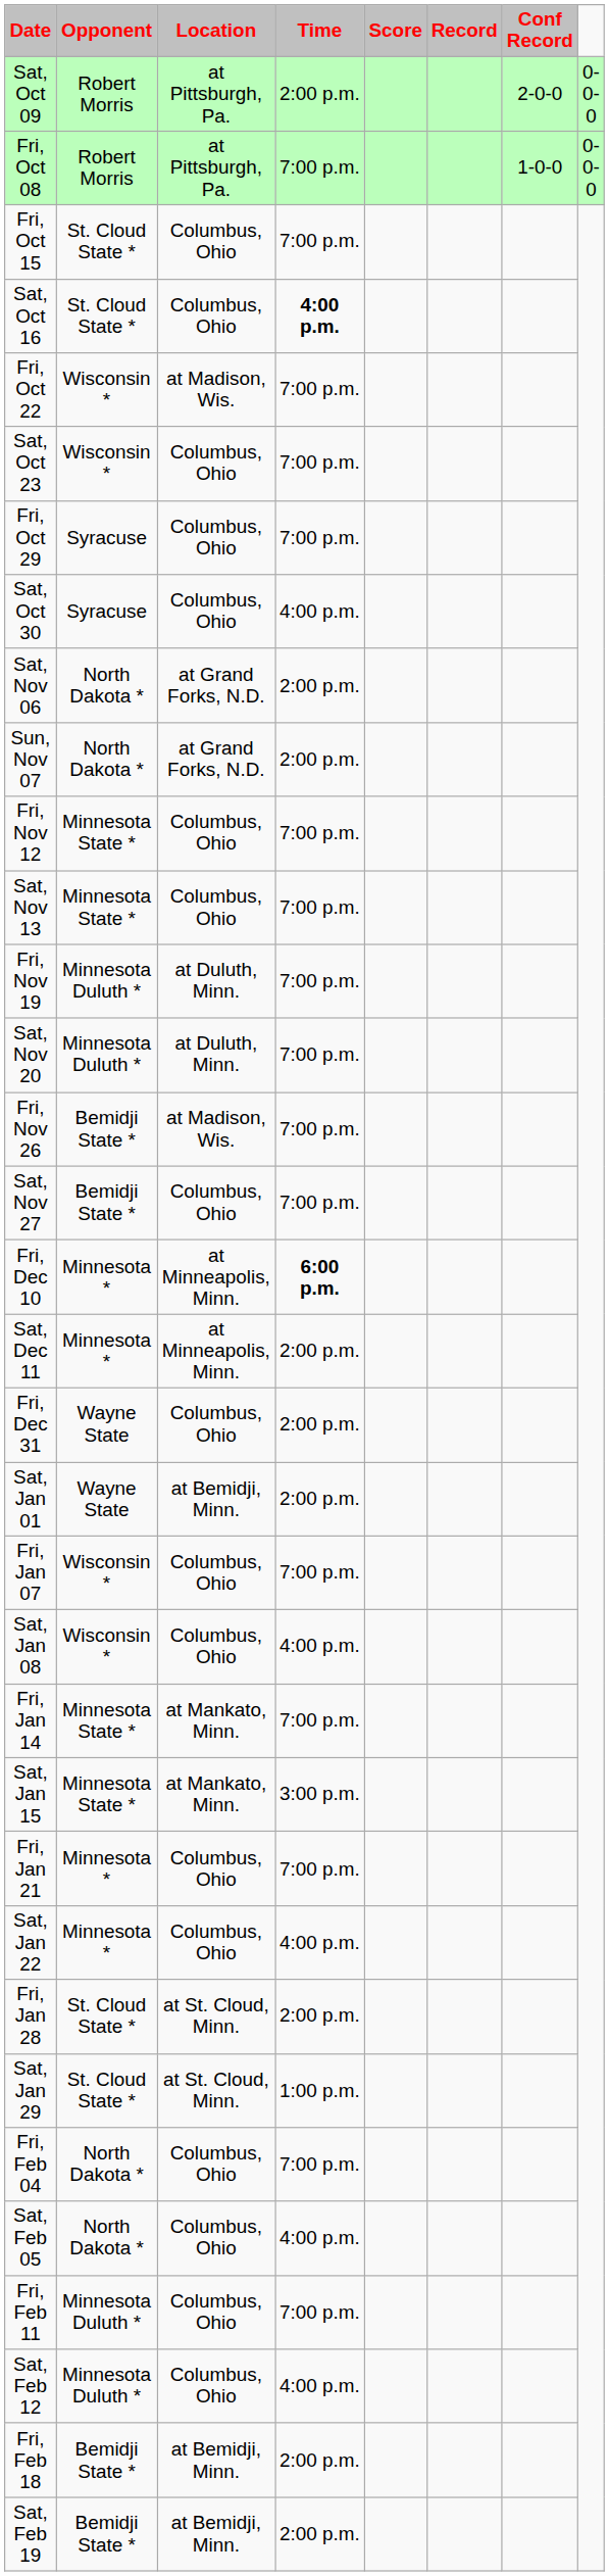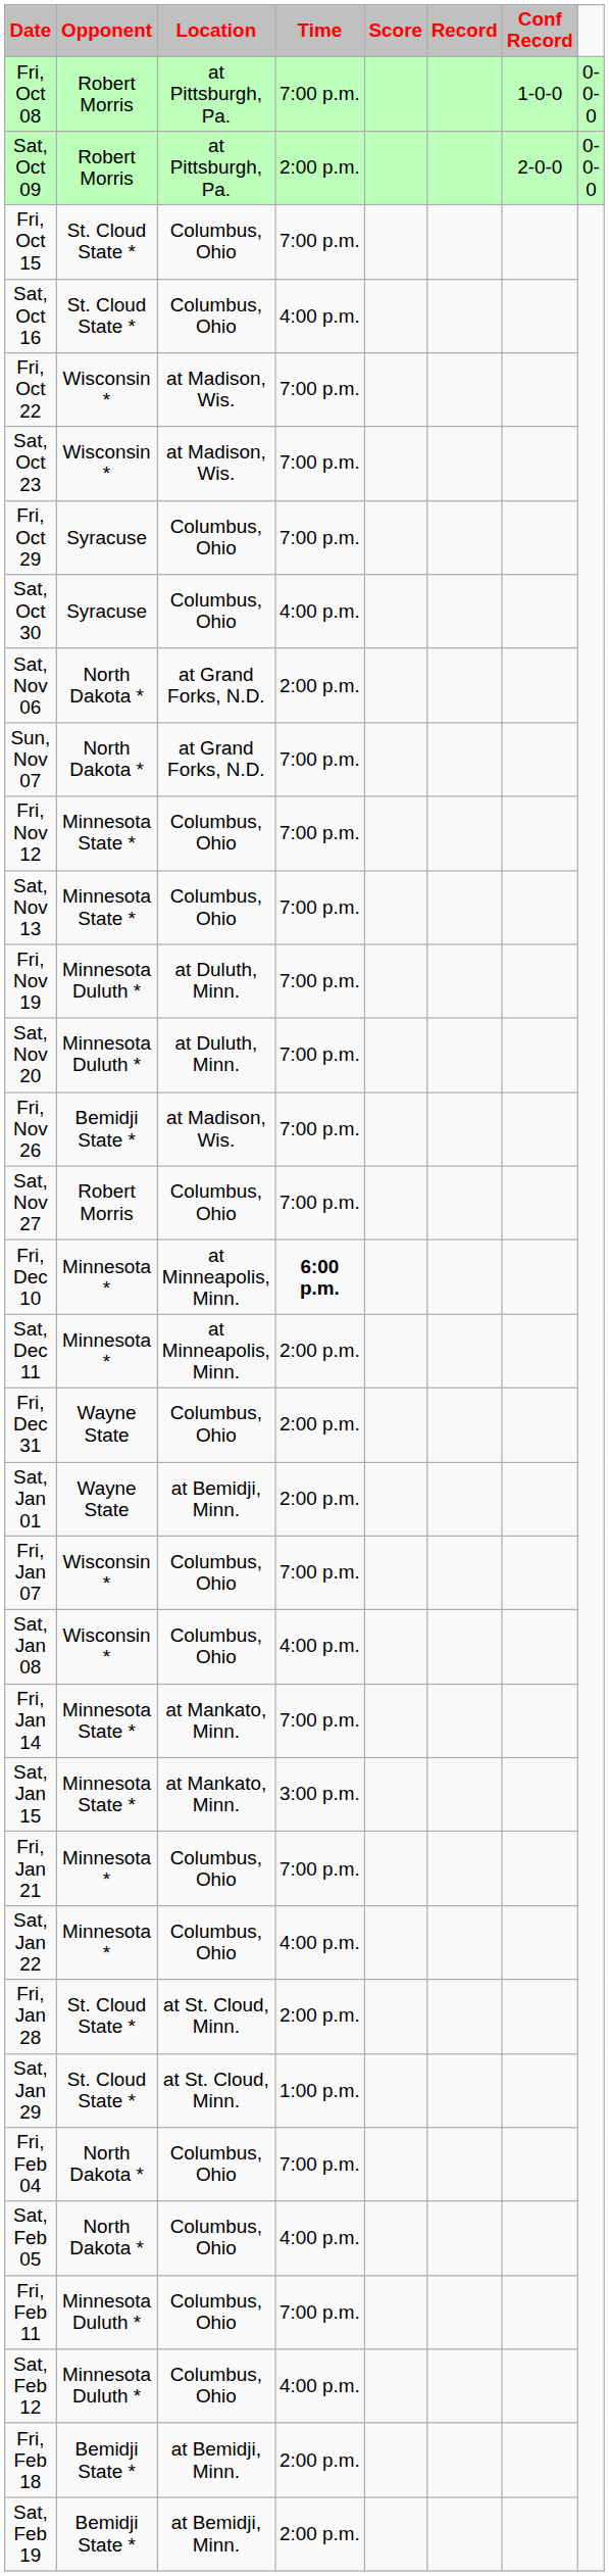rows swapped: Fri, Oct 08 <-> Sat, Oct 09
Sat, Oct 16 | Time: bold -> normal
Sat, Oct 23 | Location: Columbus, Ohio -> at Madison, Wis.
Sun, Nov 07 | Time: 2:00 p.m. -> 7:00 p.m.
Sat, Nov 27 | Opponent: Bemidji State * -> Robert Morris
